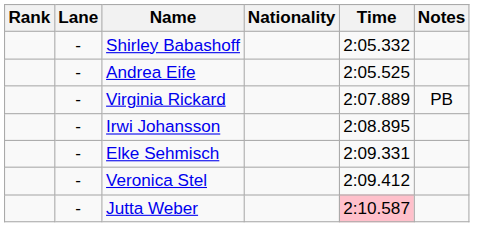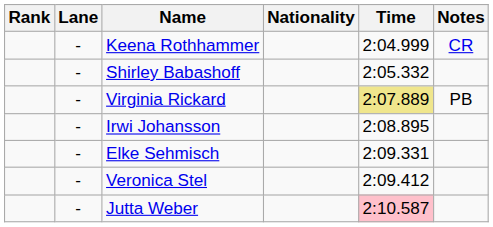+ row: - | Keena Rothhammer | 2:04.999 | CR
- row: - | Andrea Eife | 2:05.525
Virginia Rickard | Time: no background -> khaki background
